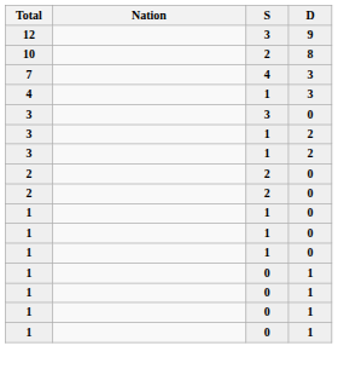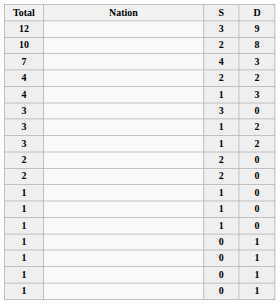+ row: 4 | 2 | 2
